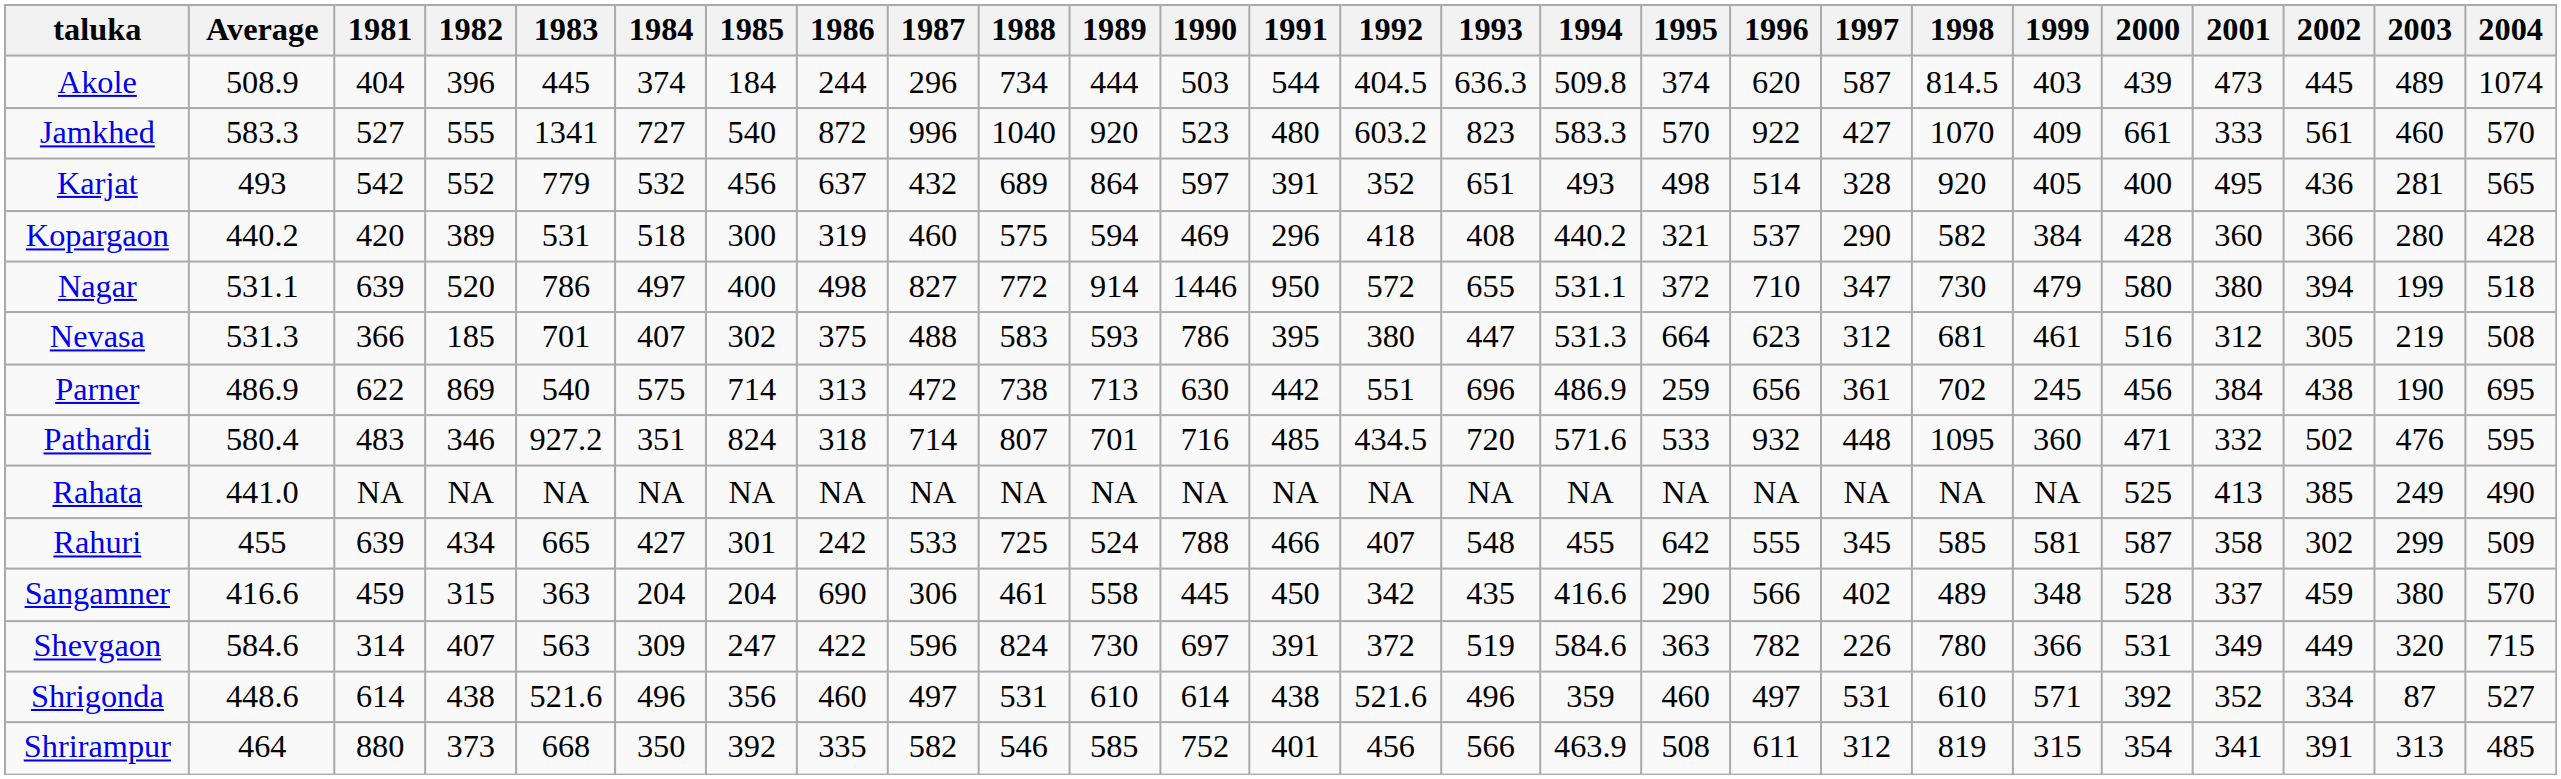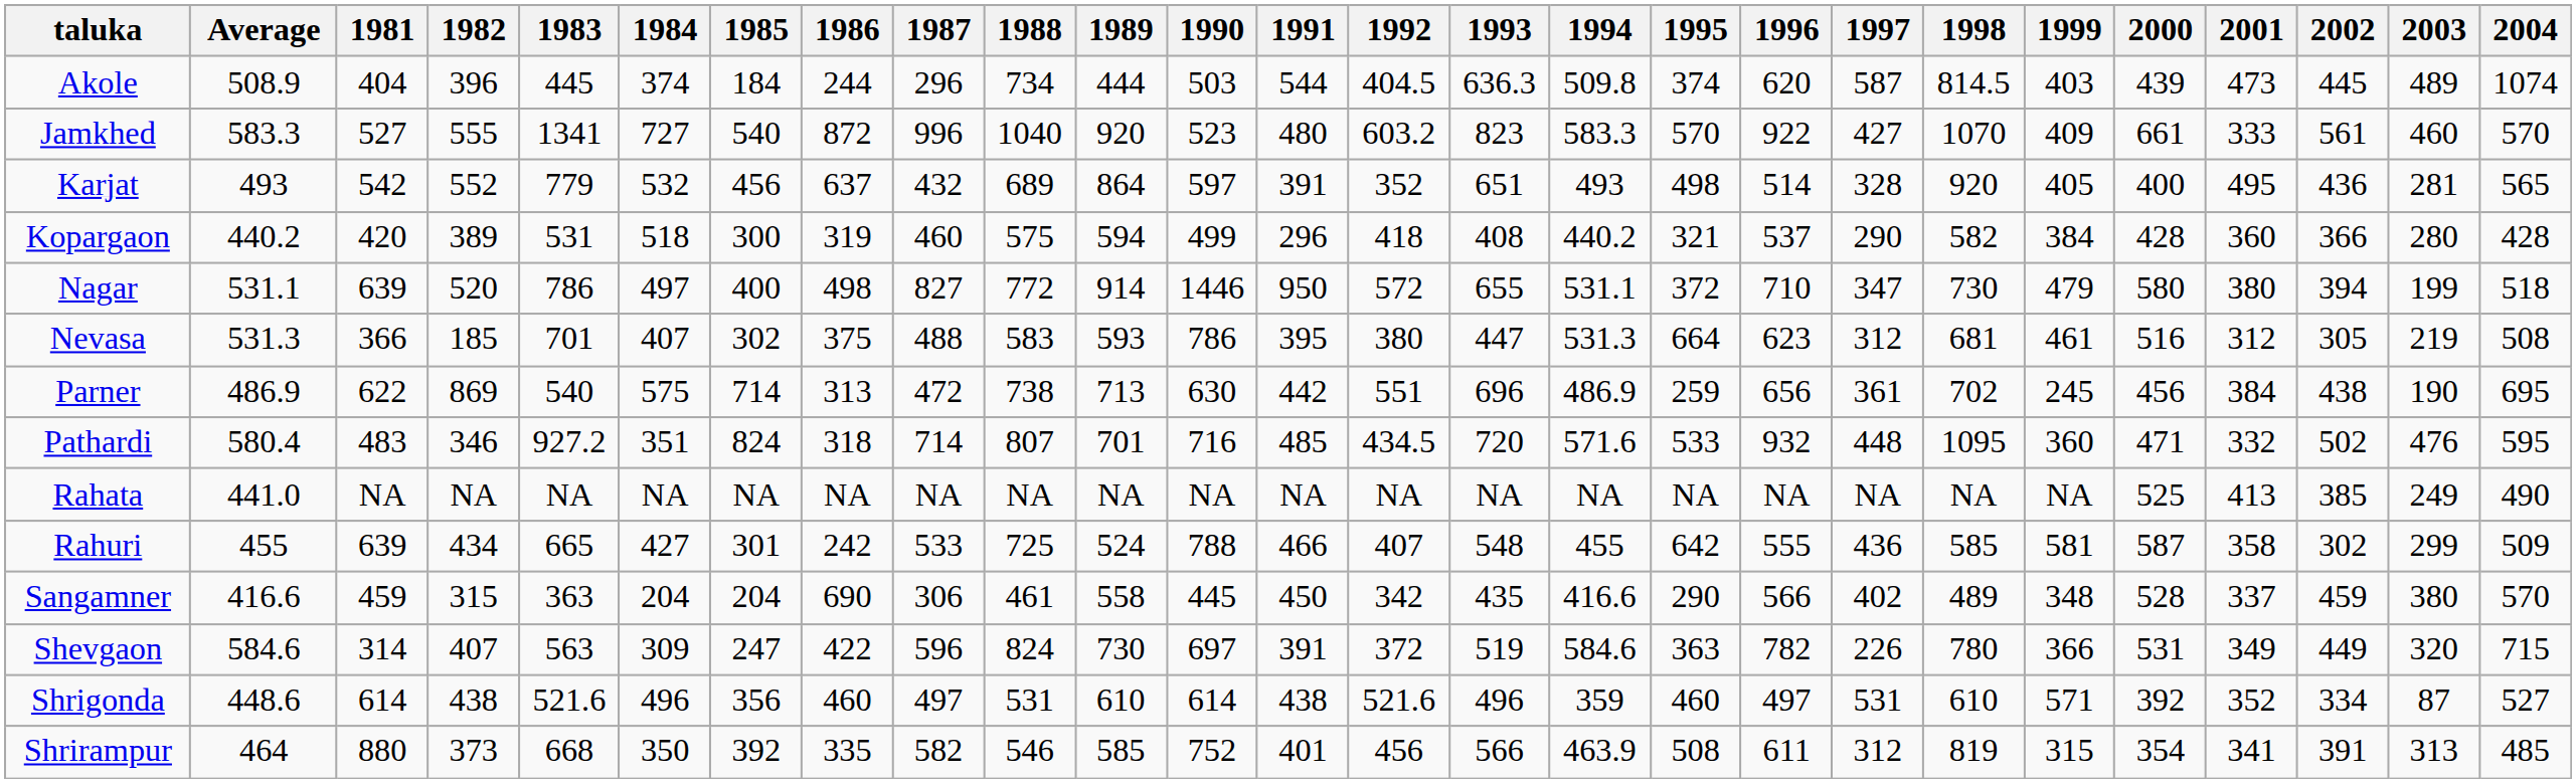Kopargaon | 1990: 469 -> 499
Rahuri | 1997: 345 -> 436
